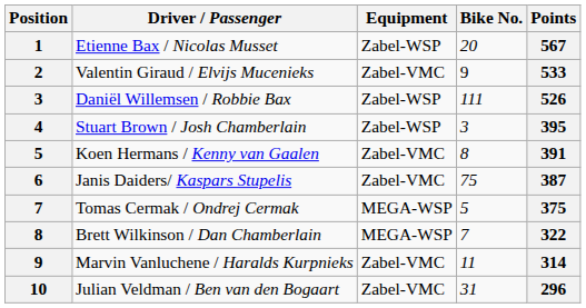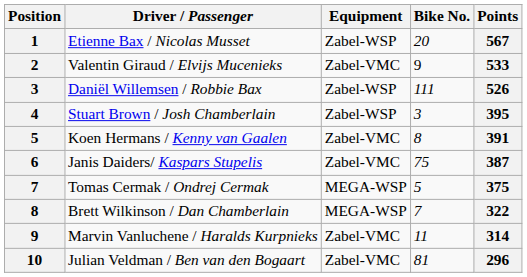Julian Veldman / Ben van den Bogaart | Bike No.: 31 -> 81
